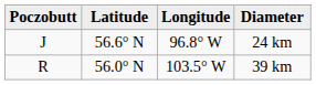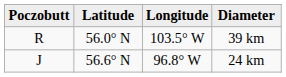rows swapped: 24 km <-> 39 km
